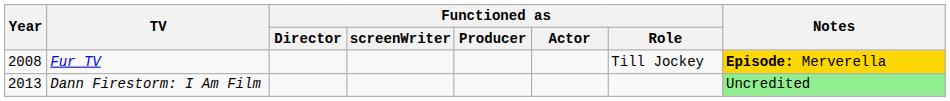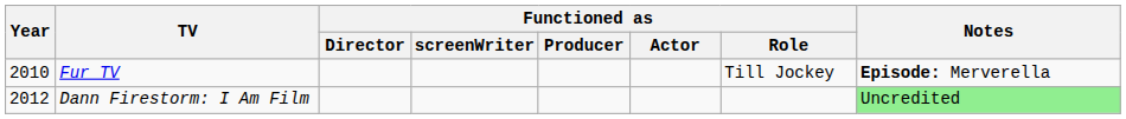Fur TV | Year: 2008 -> 2010
Fur TV | Notes: gold background -> no background
Dann Firestorm: I Am Film | Year: 2013 -> 2012
